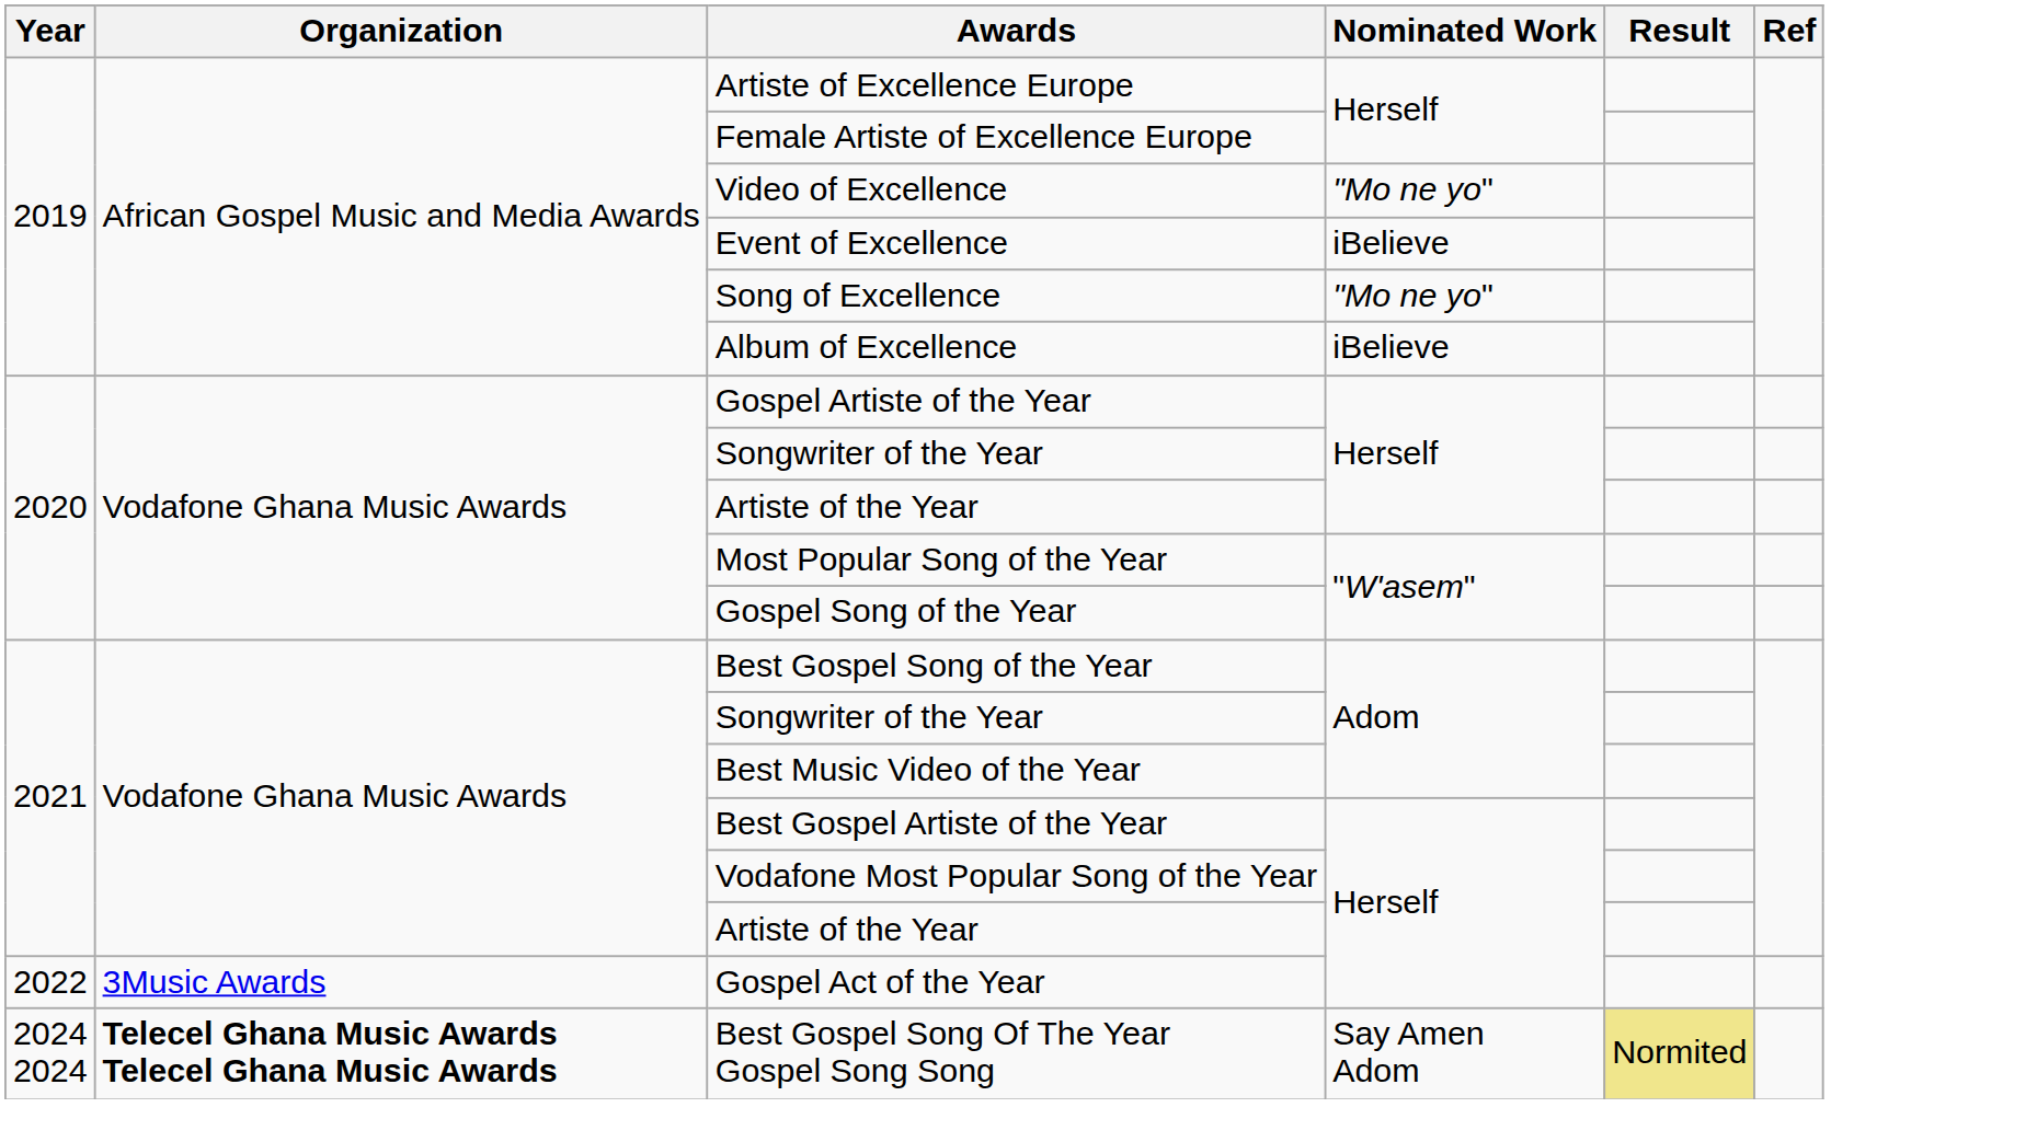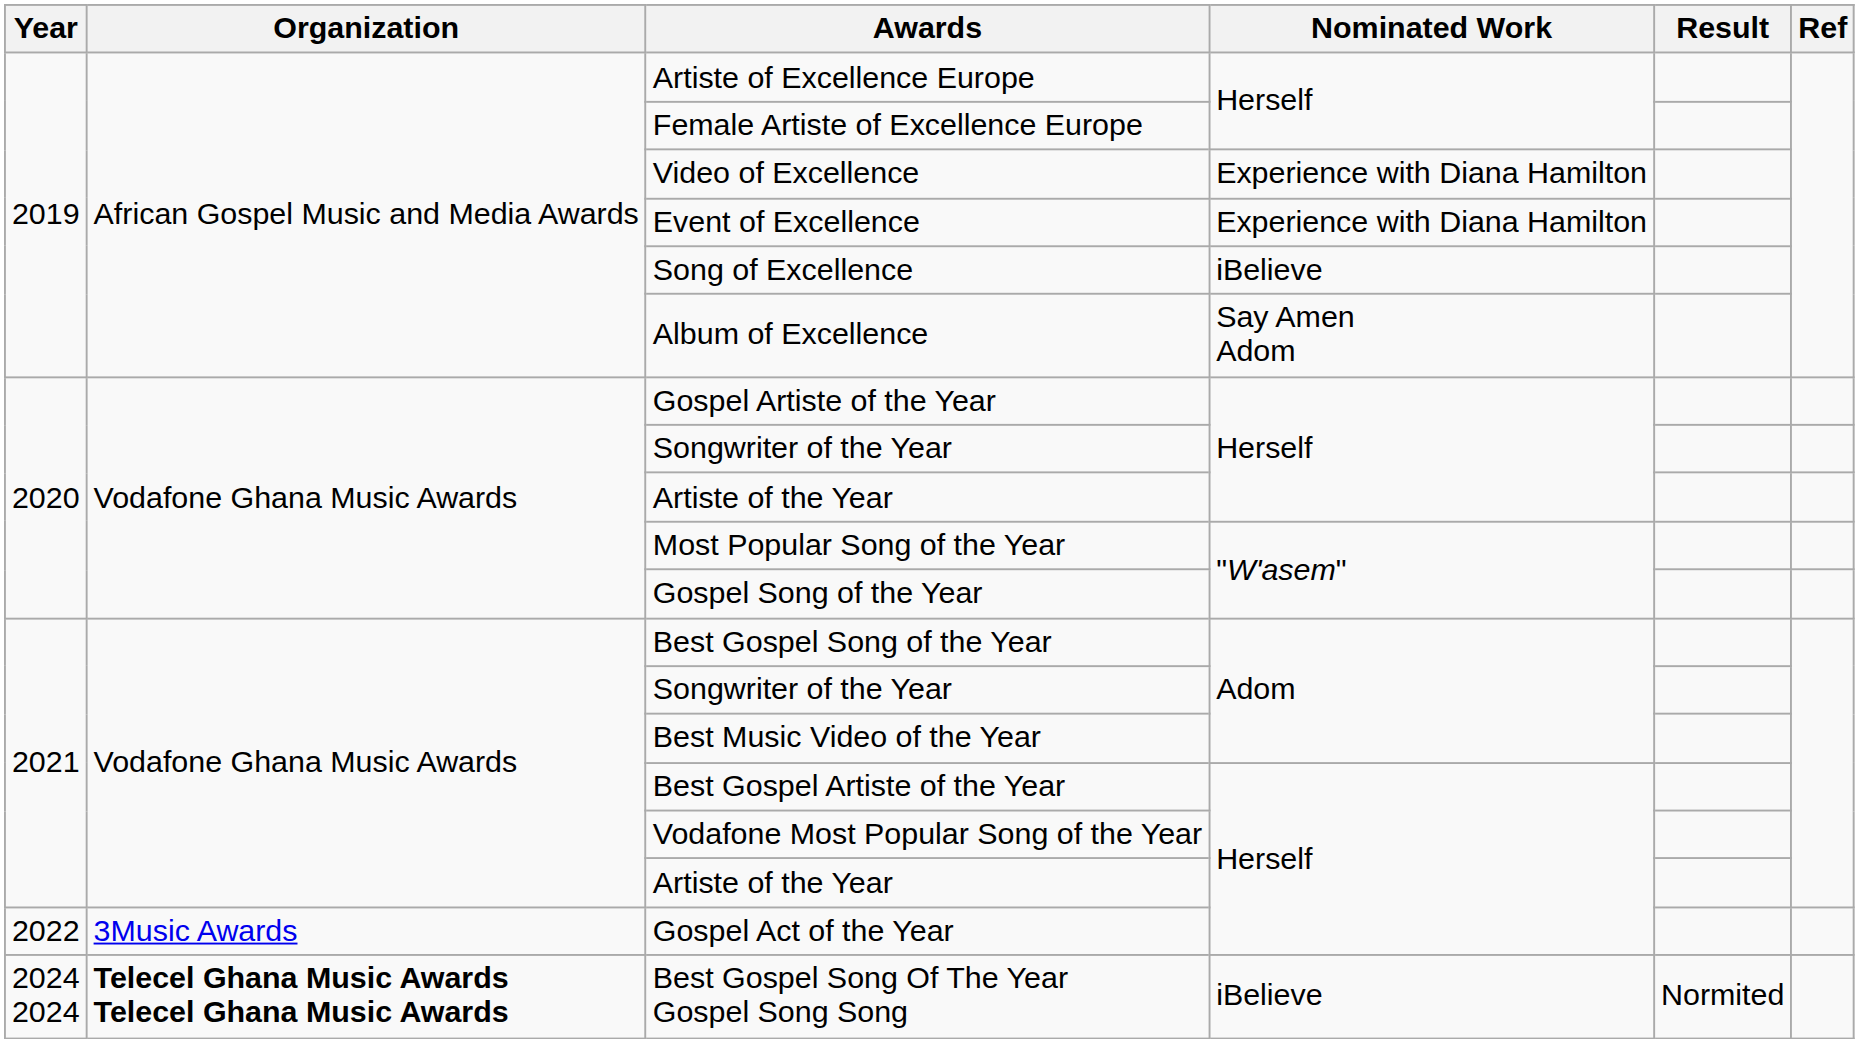Video of Excellence | Nominated Work: "Mo ne yo" -> Experience with Diana Hamilton
Event of Excellence | Nominated Work: iBelieve -> Experience with Diana Hamilton
Song of Excellence | Nominated Work: "Mo ne yo" -> iBelieve
Album of Excellence | Nominated Work: iBelieve -> Say Amen Adom
Best Gospel Song Of The Year Gospel Song Song | Nominated Work: Say Amen Adom -> iBelieve
Best Gospel Song Of The Year Gospel Song Song | Result: khaki background -> no background
